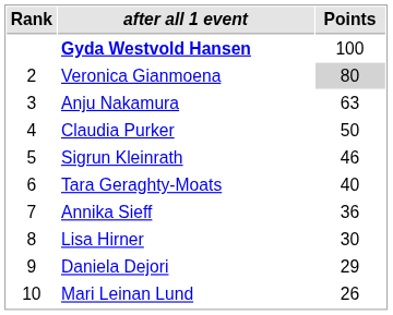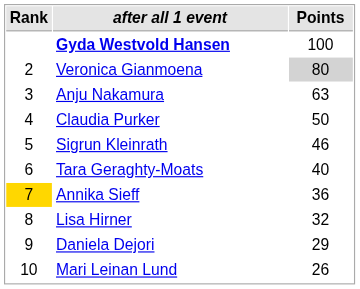Annika Sieff | Rank: no background -> gold background
Lisa Hirner | Points: 30 -> 32
